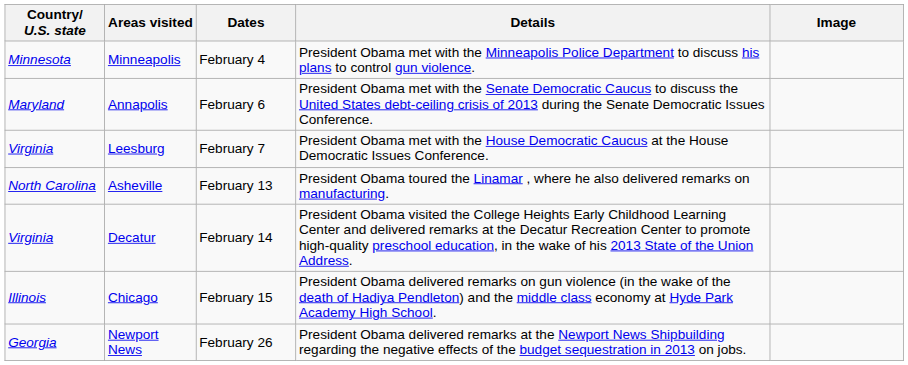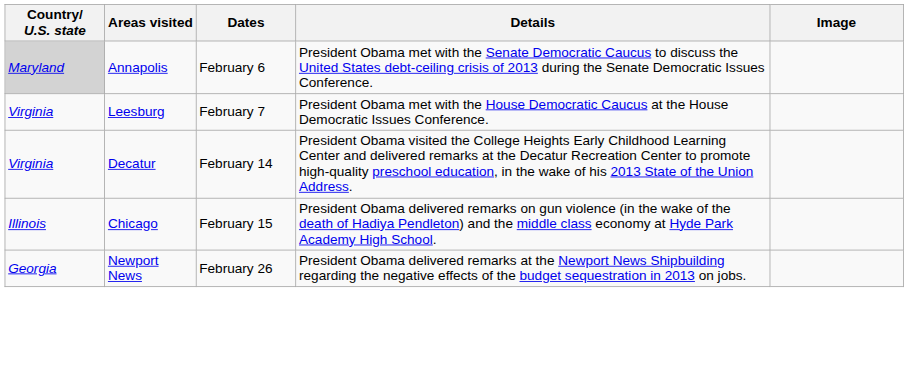- row: Minnesota | Minneapolis | February 4 | President Obama met with the Minneapolis Police Department to discuss his plans to control gun violence.
Annapolis | Country/ U.S. state: no background -> lightgrey background
- row: North Carolina | Asheville | February 13 | President Obama toured the Linamar , where he also delivered remarks on manufacturing.
